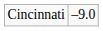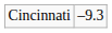Cincinnati | column 2: –9.0 -> –9.3
